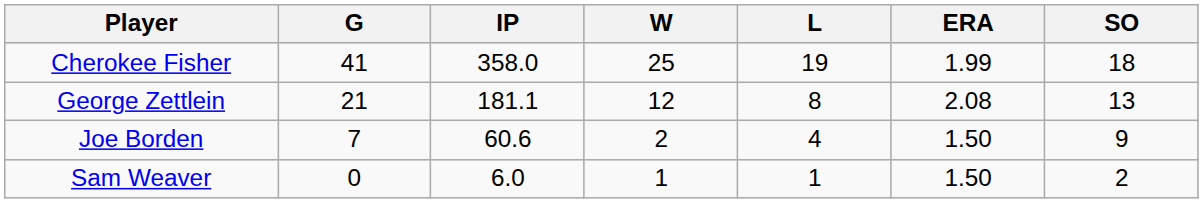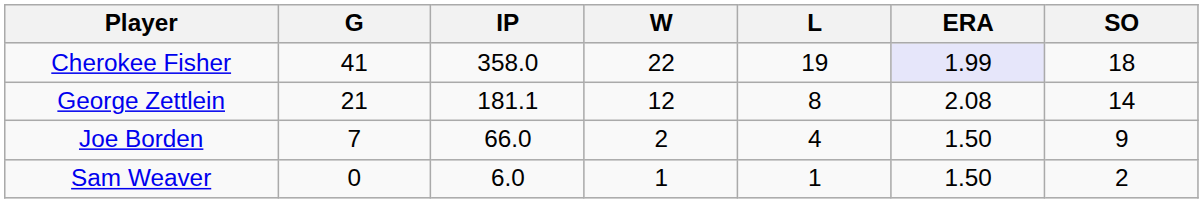Cherokee Fisher | W: 25 -> 22
Cherokee Fisher | ERA: no background -> lavender background
George Zettlein | SO: 13 -> 14
Joe Borden | IP: 60.6 -> 66.0
